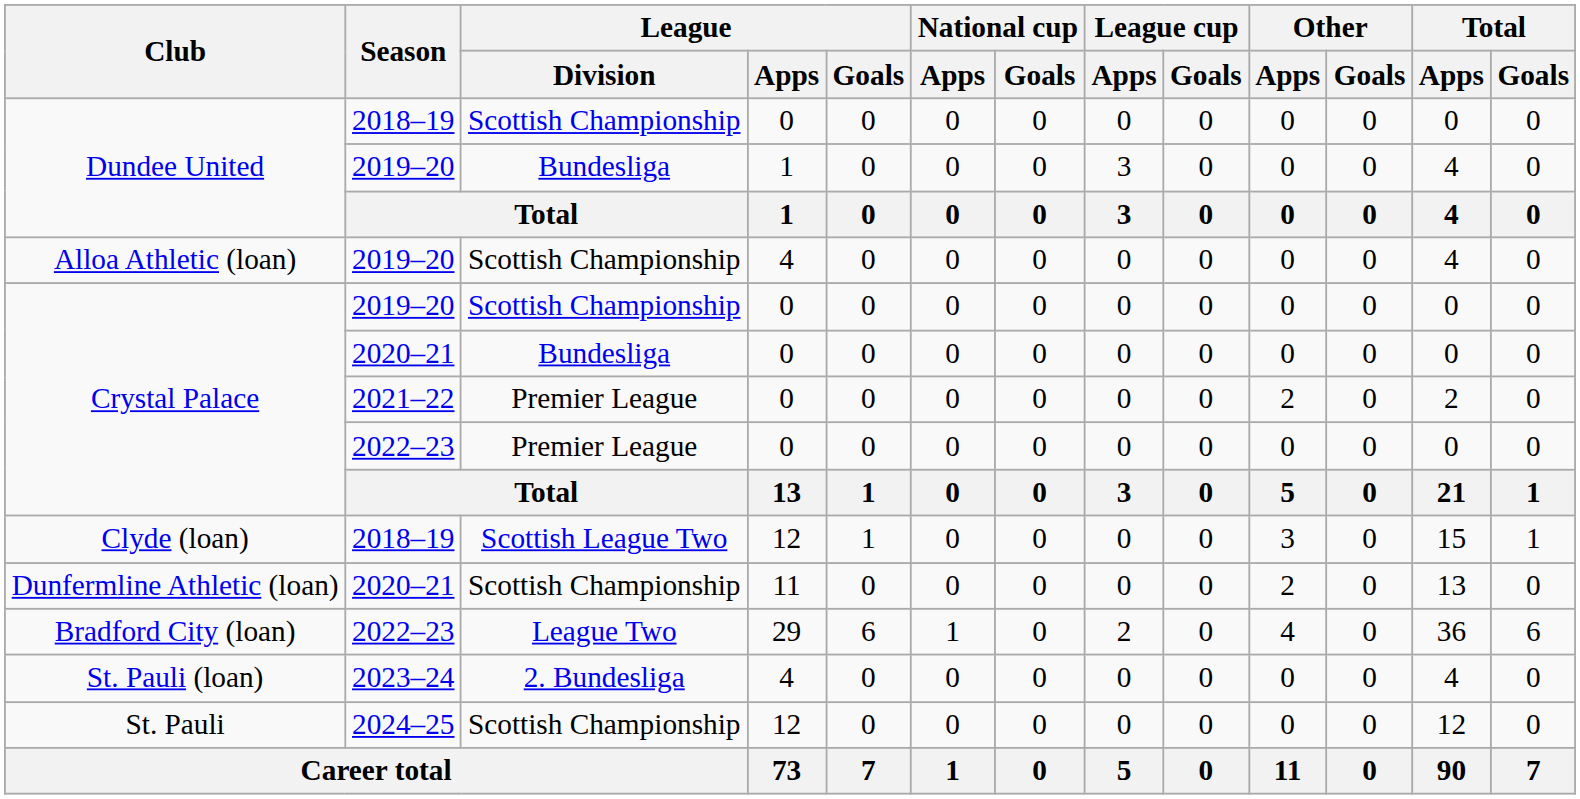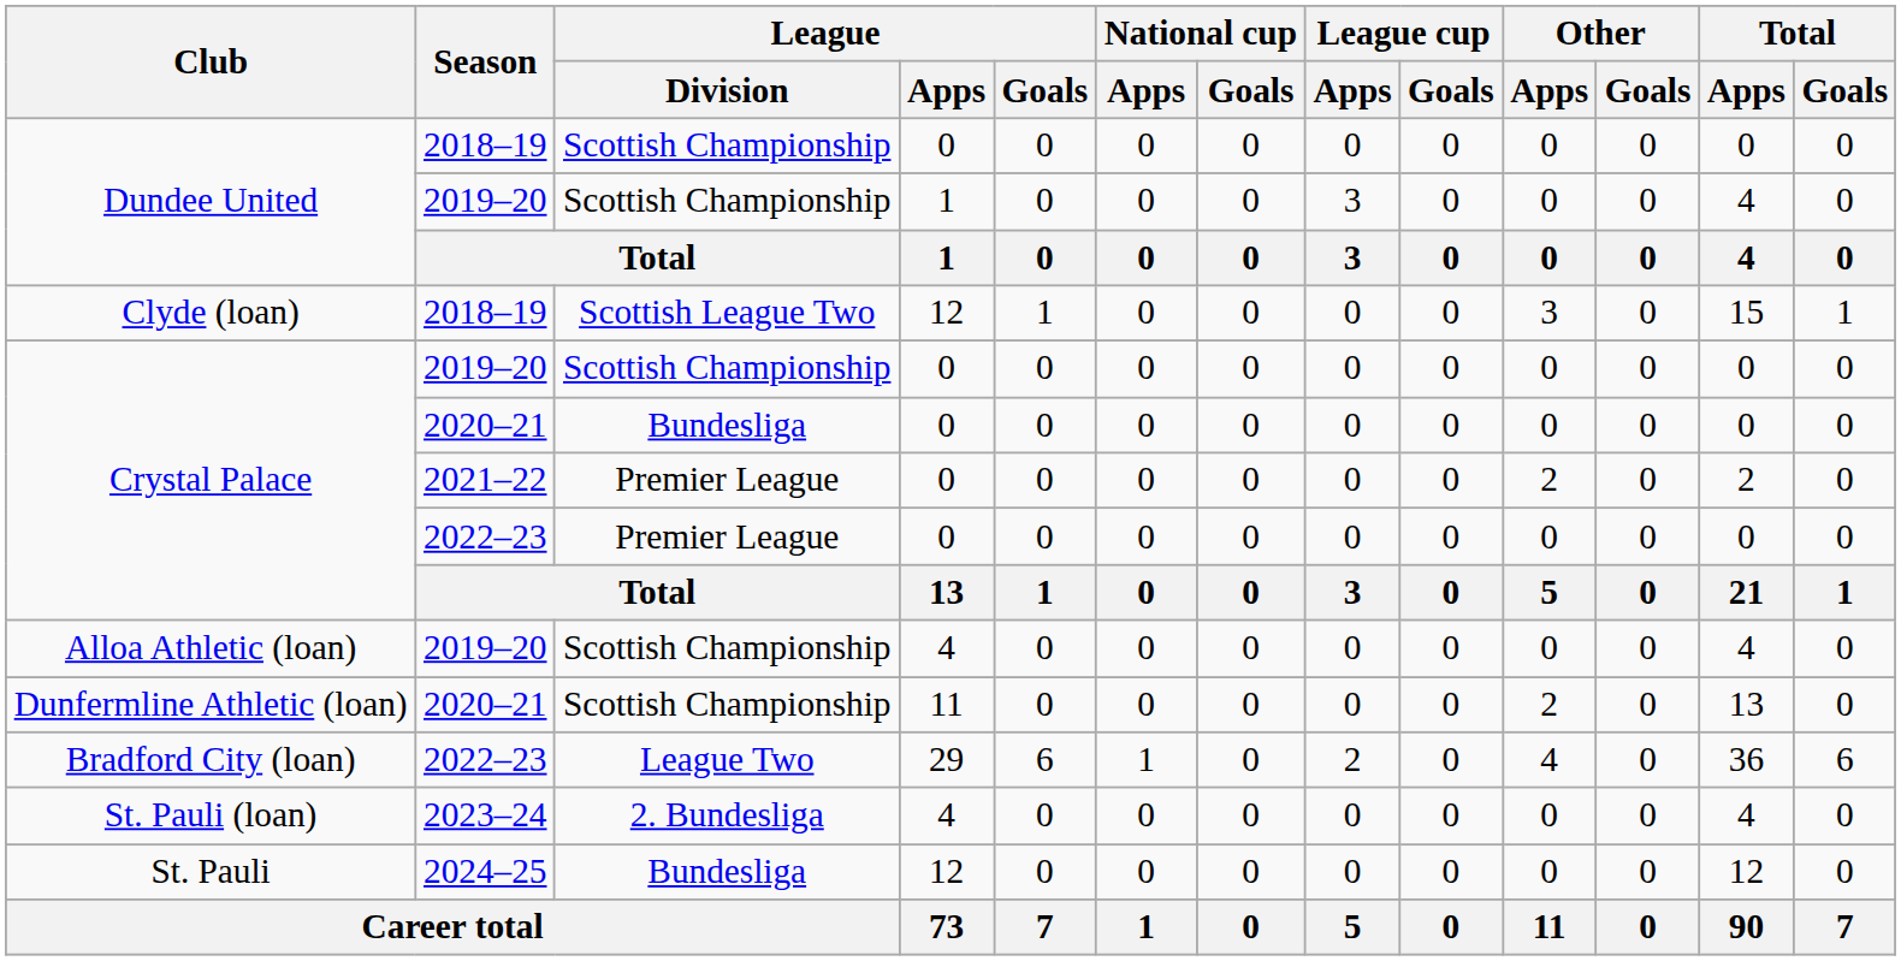Dundee United / 2019–20 | League / Division: Bundesliga -> Scottish Championship
rows swapped: Clyde (loan) <-> Alloa Athletic (loan)
St. Pauli | League / Division: Scottish Championship -> Bundesliga
